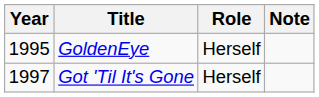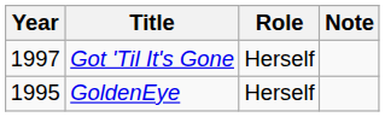rows swapped: GoldenEye <-> Got 'Til It's Gone
